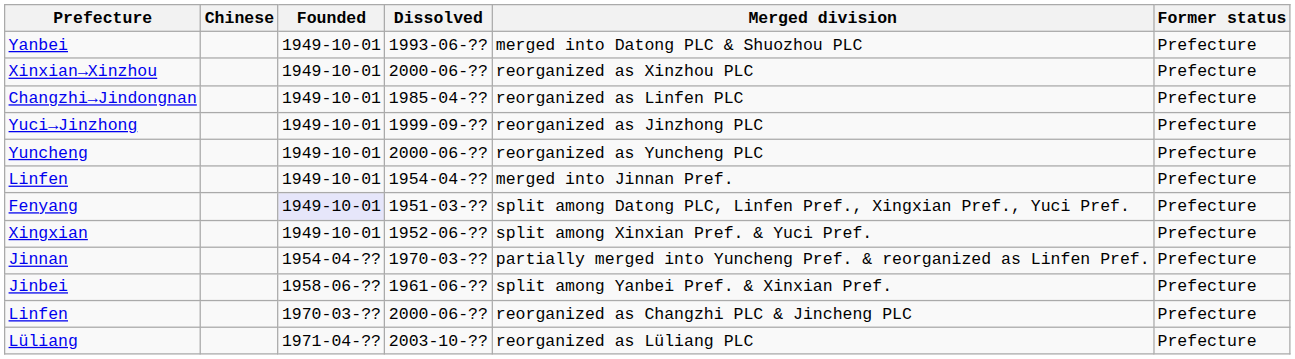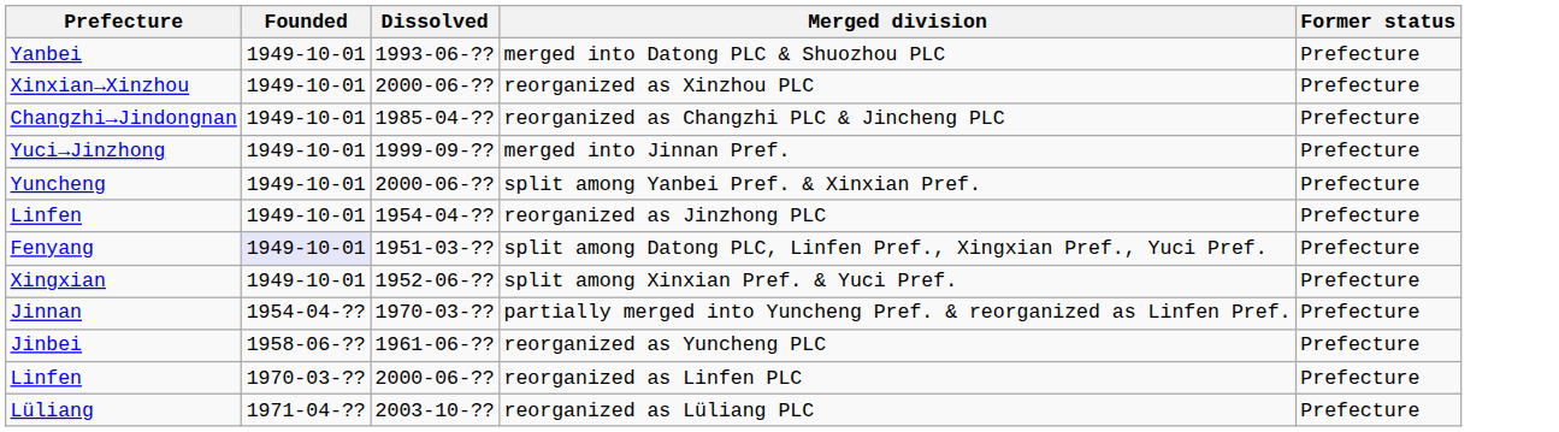- column: Chinese
Changzhi→Jindongnan | Merged division: reorganized as Linfen PLC -> reorganized as Changzhi PLC & Jincheng PLC
Yuci→Jinzhong | Merged division: reorganized as Jinzhong PLC -> merged into Jinnan Pref.
Yuncheng | Merged division: reorganized as Yuncheng PLC -> split among Yanbei Pref. & Xinxian Pref.
Linfen / 1954-04-?? | Merged division: merged into Jinnan Pref. -> reorganized as Jinzhong PLC
Jinbei | Merged division: split among Yanbei Pref. & Xinxian Pref. -> reorganized as Yuncheng PLC
Linfen / 2000-06-?? | Merged division: reorganized as Changzhi PLC & Jincheng PLC -> reorganized as Linfen PLC
